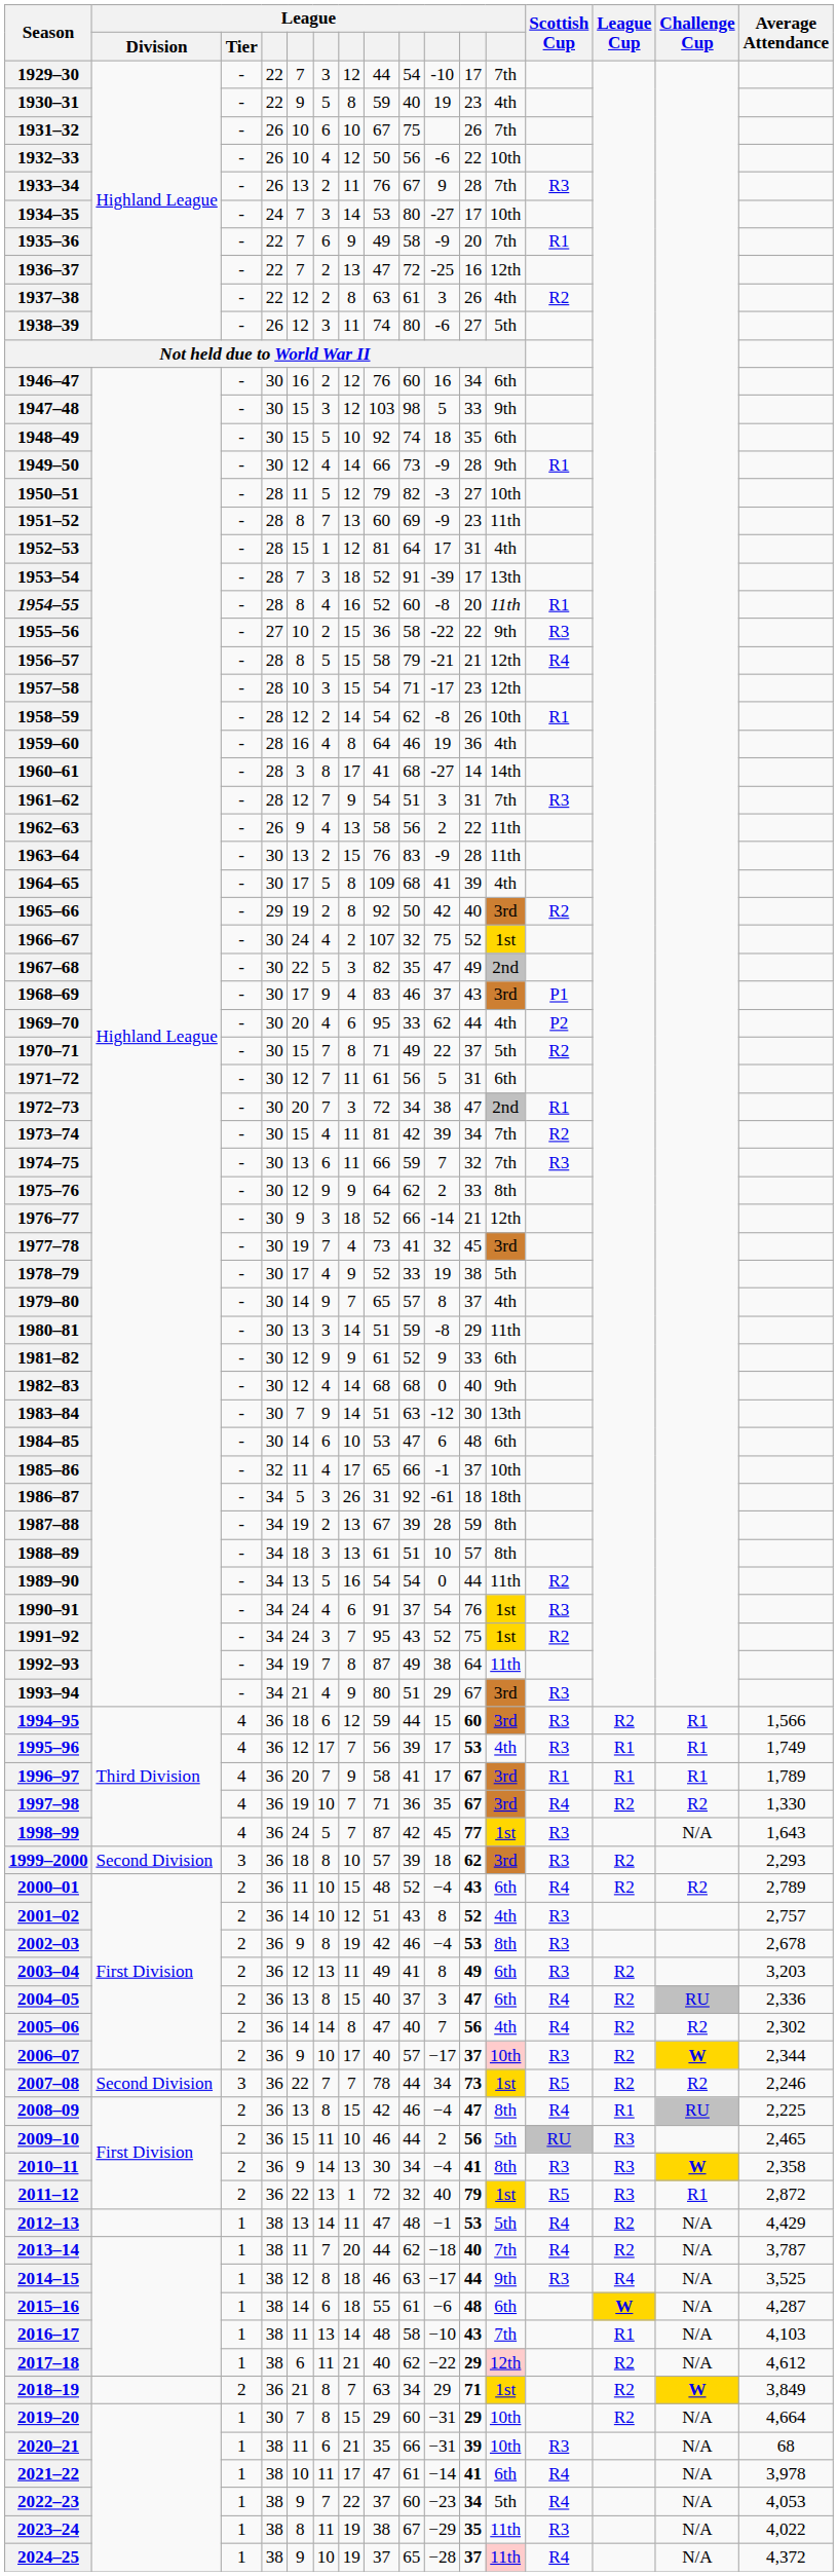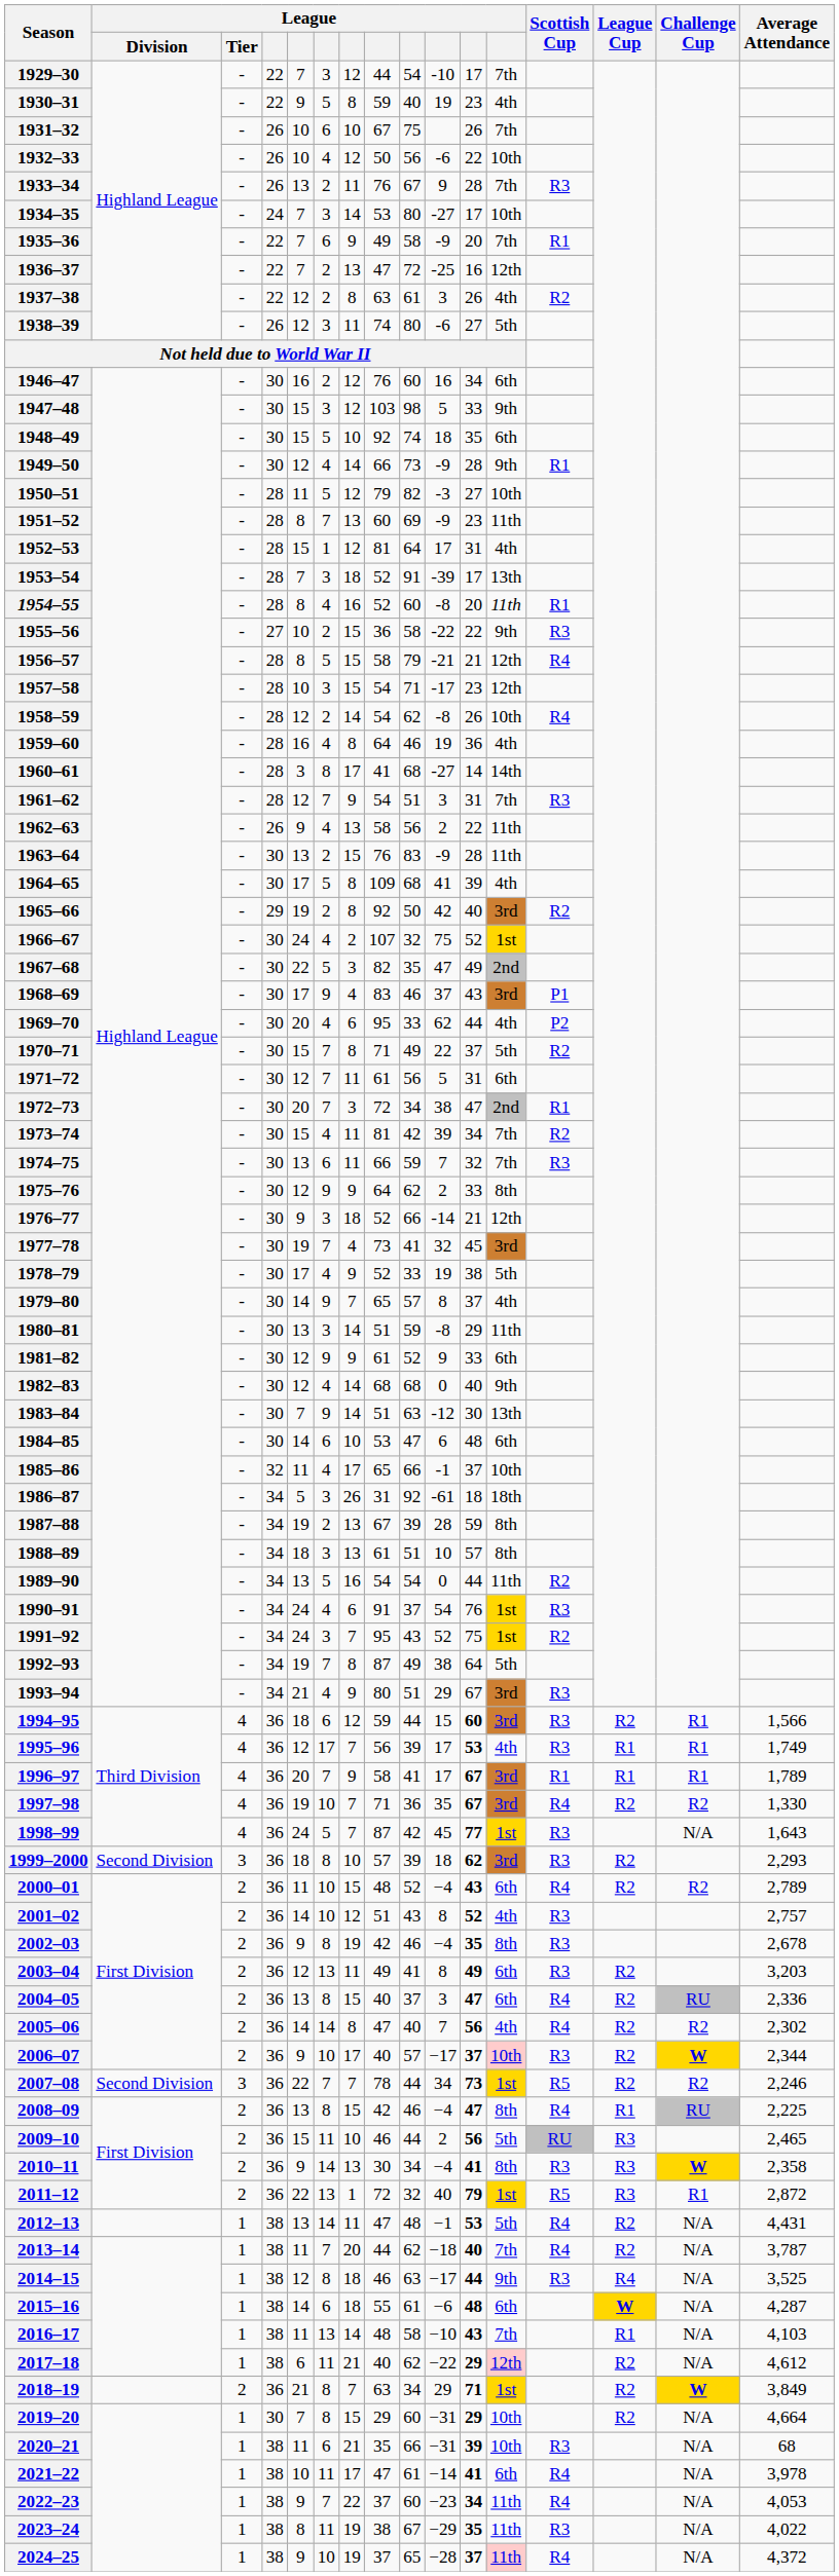1958–59 | Scottish Cup: R1 -> R4
1992–93 | column 12: 11th -> 5th
2002–03 | column 11: 53 -> 35
2012–13 | Average Attendance: 4,429 -> 4,431
2022–23 | column 12: 5th -> 11th
